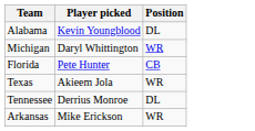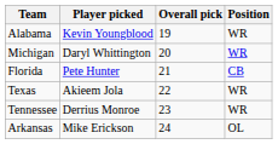+ column: Overall pick | 19 | 20 | 21 | 22 | 23 | 24
Alabama | Position: DL -> WR
Tennessee | Position: DL -> WR
Arkansas | Position: WR -> OL
